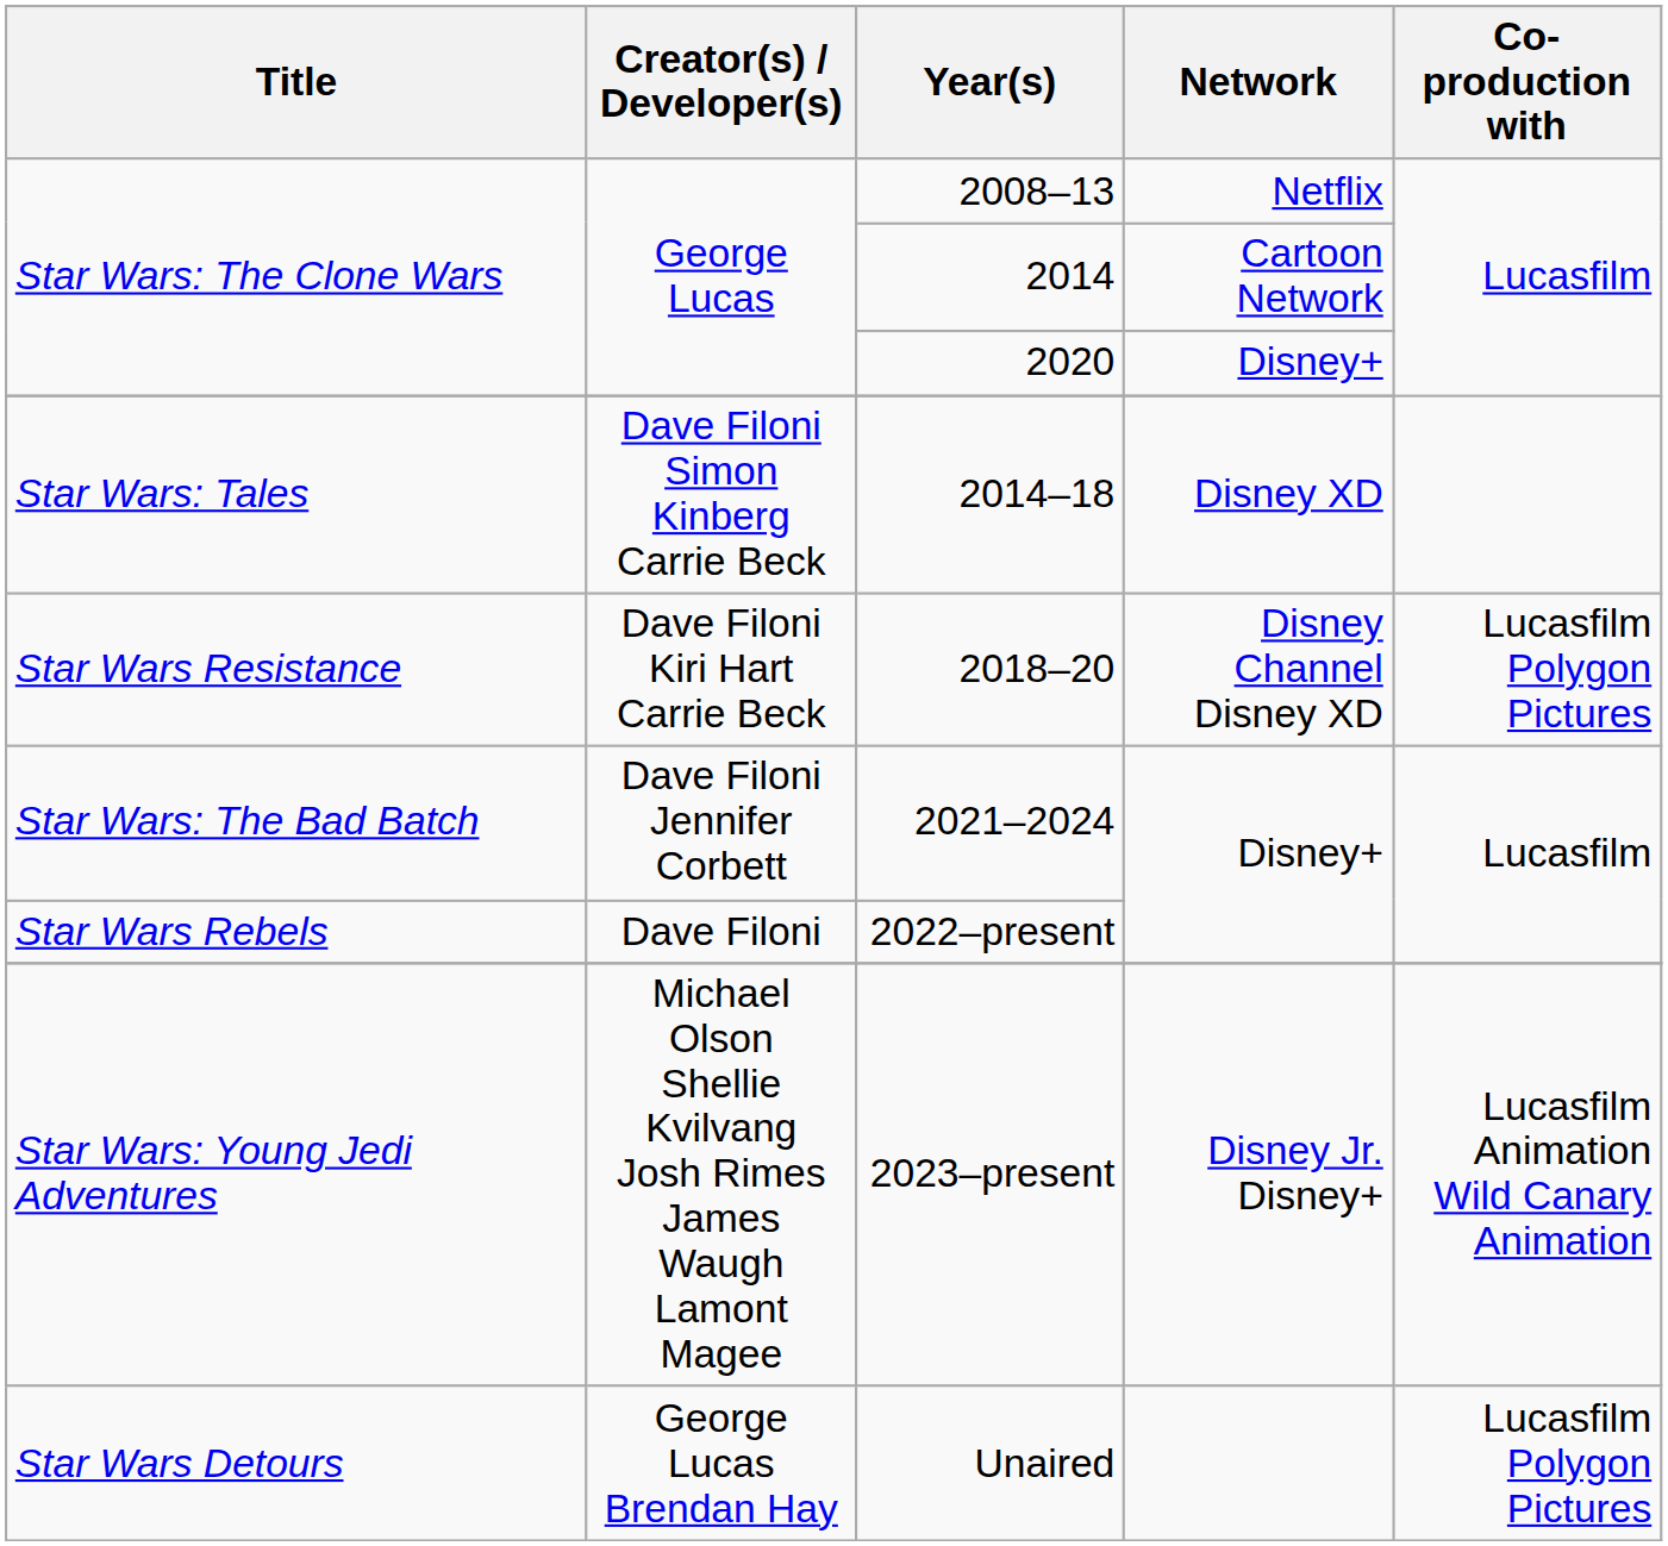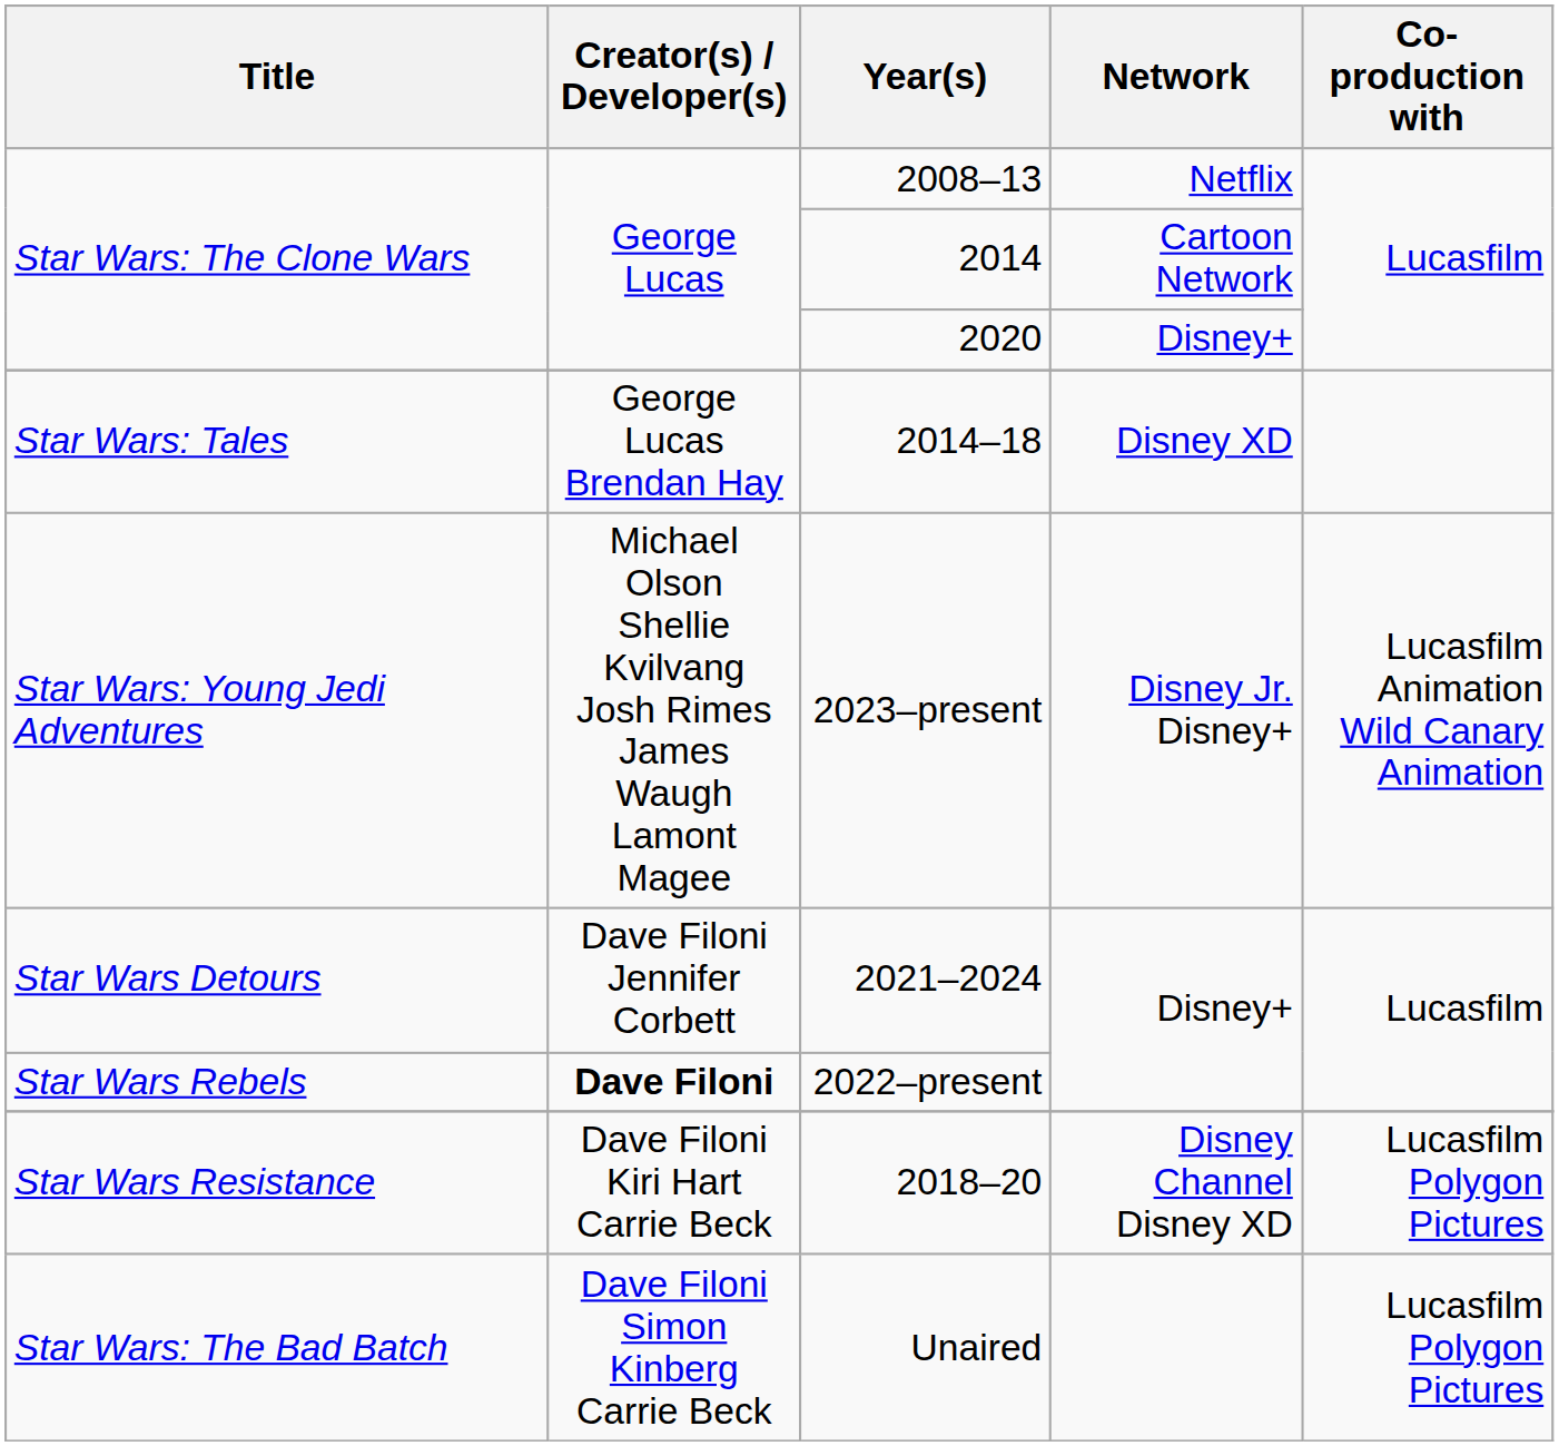2014–18 | Creator(s) / Developer(s): Dave Filoni Simon Kinberg Carrie Beck -> George Lucas Brendan Hay
rows swapped: 2018–20 <-> 2023–present
2021–2024 | Title: Star Wars: The Bad Batch -> Star Wars Detours
2022–present | Creator(s) / Developer(s): normal -> bold
Unaired | Title: Star Wars Detours -> Star Wars: The Bad Batch
Unaired | Creator(s) / Developer(s): George Lucas Brendan Hay -> Dave Filoni Simon Kinberg Carrie Beck
